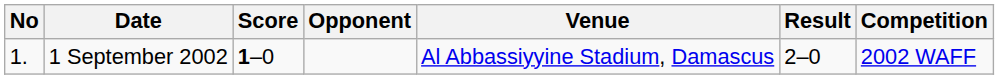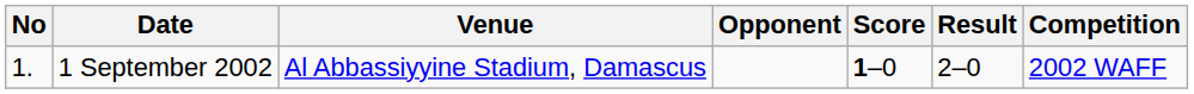columns swapped: Venue <-> Score
